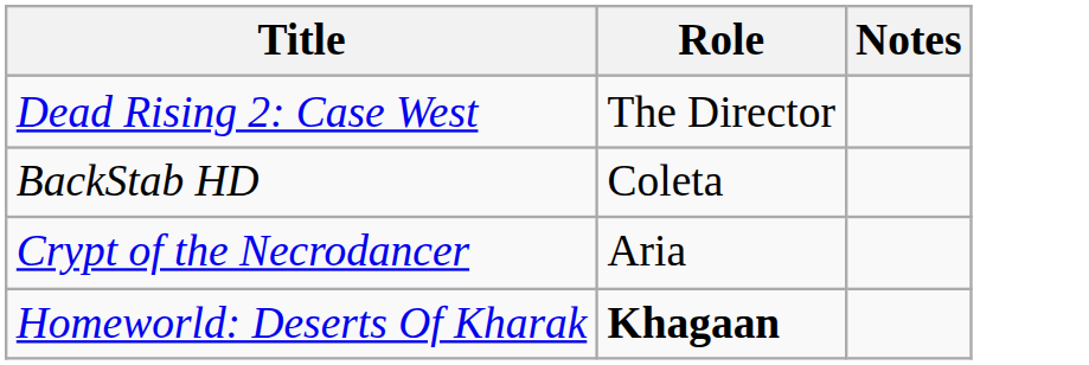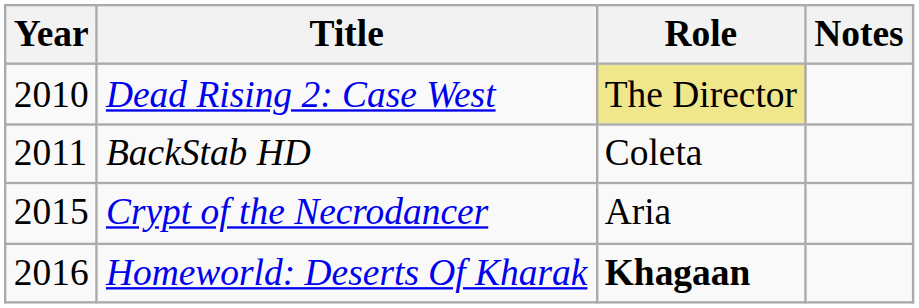+ column: Year | 2010 | 2011 | 2015 | 2016
Dead Rising 2: Case West | Role: no background -> khaki background
